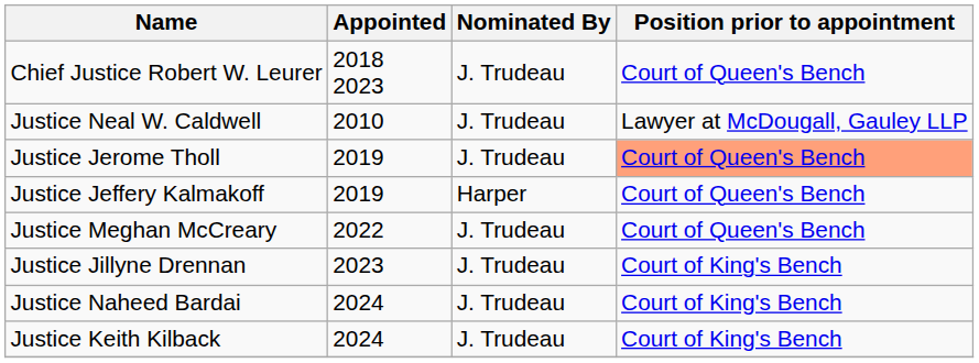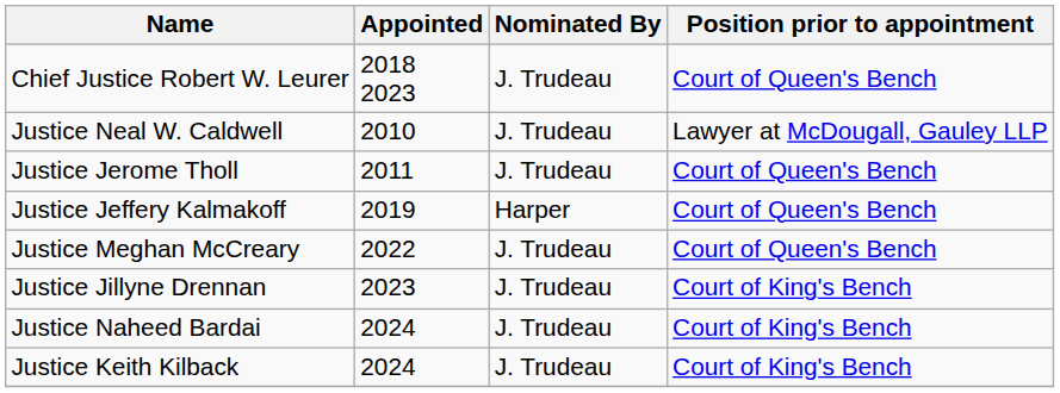Justice Jerome Tholl | Appointed: 2019 -> 2011
Justice Jerome Tholl | Position prior to appointment: lightsalmon background -> no background
